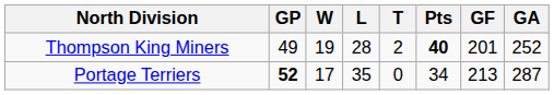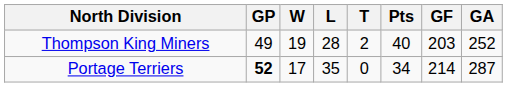Thompson King Miners | Pts: bold -> normal
Thompson King Miners | GF: 201 -> 203
Portage Terriers | GF: 213 -> 214
